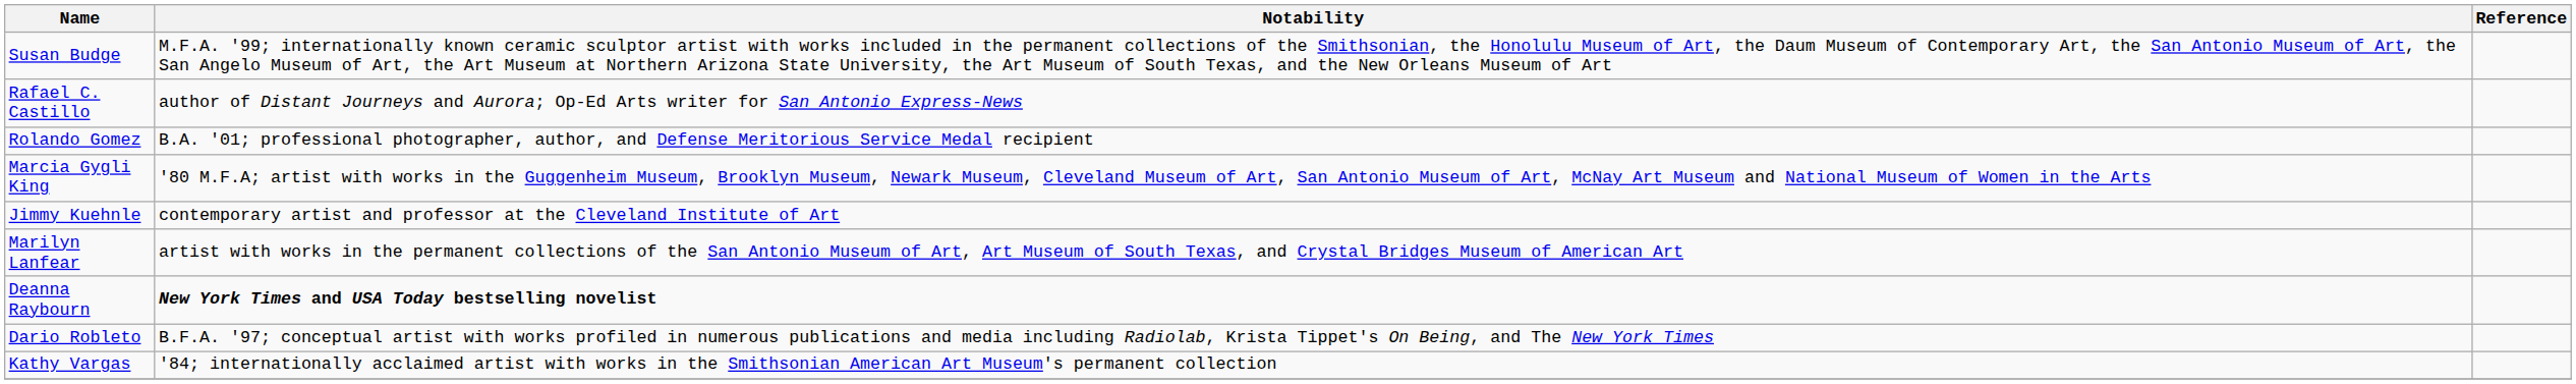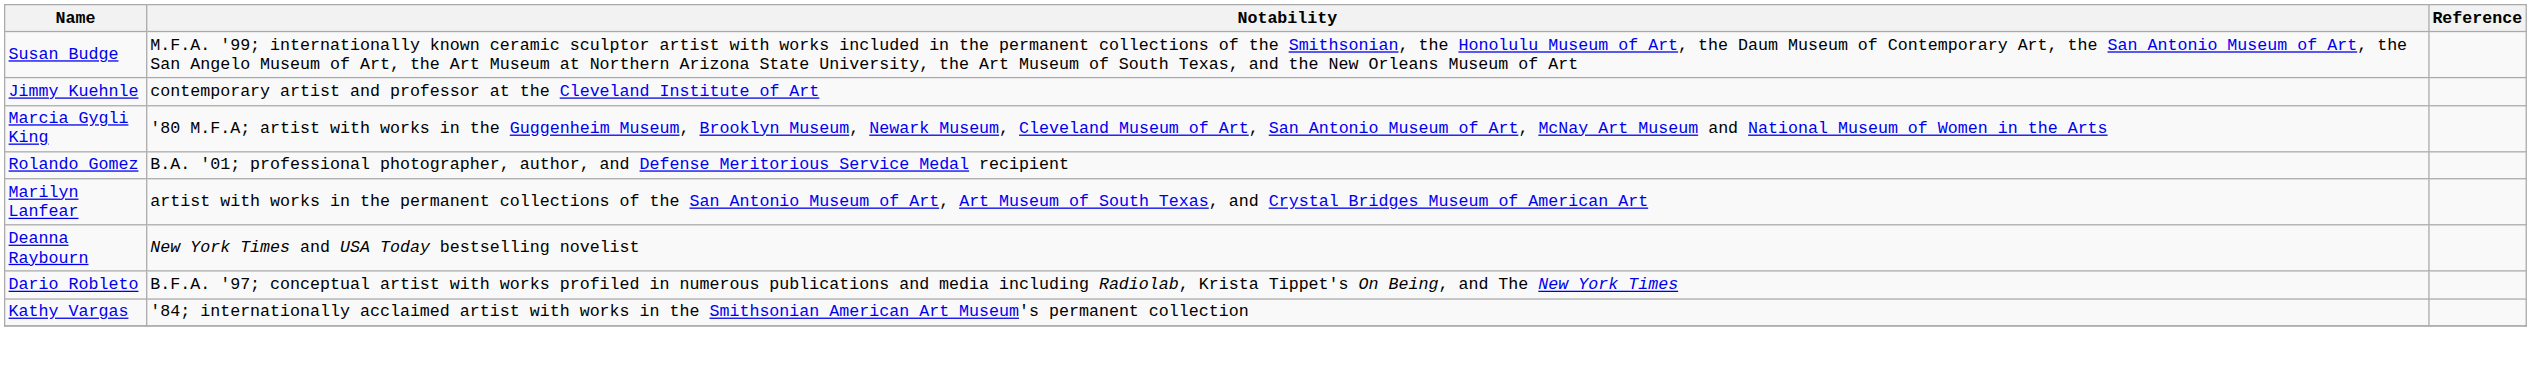- row: Rafael C. Castillo | author of Distant Journeys and Aurora; Op-Ed Arts writer for San Antonio Express-News
rows swapped: Rolando Gomez <-> Jimmy Kuehnle
Deanna Raybourn | Notability: bold -> normal
